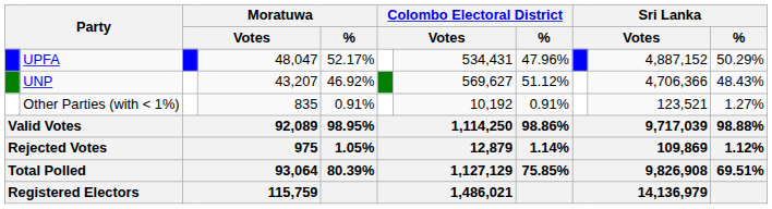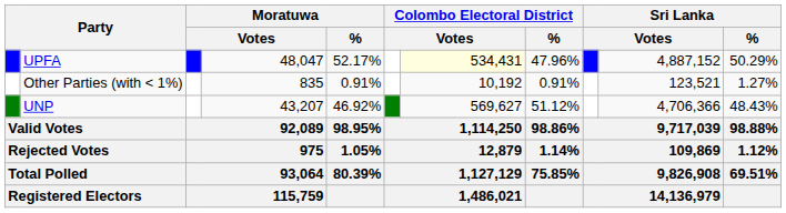UPFA | column 7: no background -> lightyellow background
rows swapped: UNP <-> Other Parties (with < 1%)
